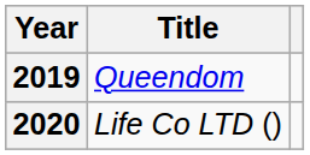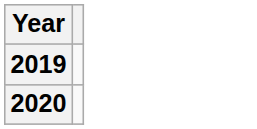- column: Title | Queendom | Life Co LTD ()
